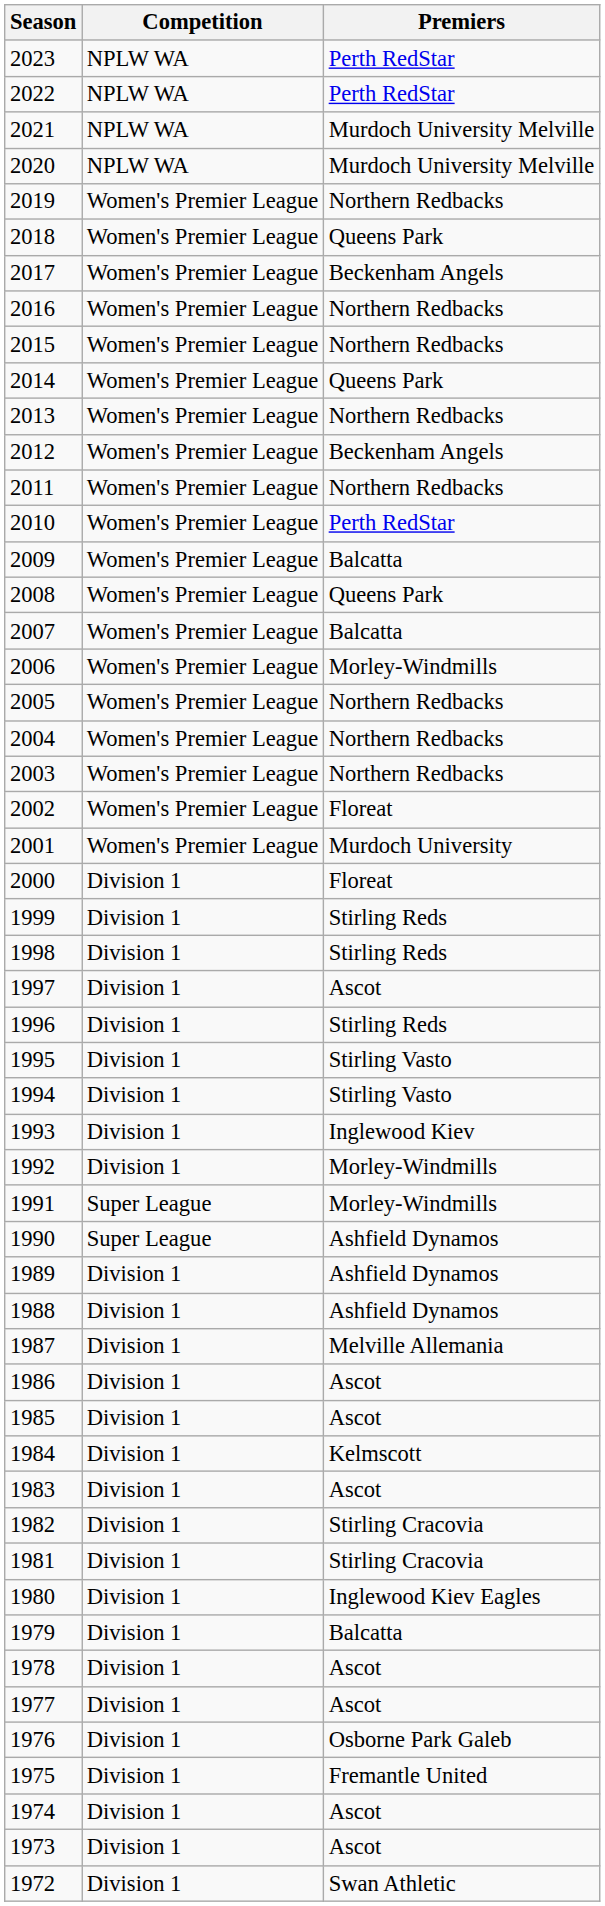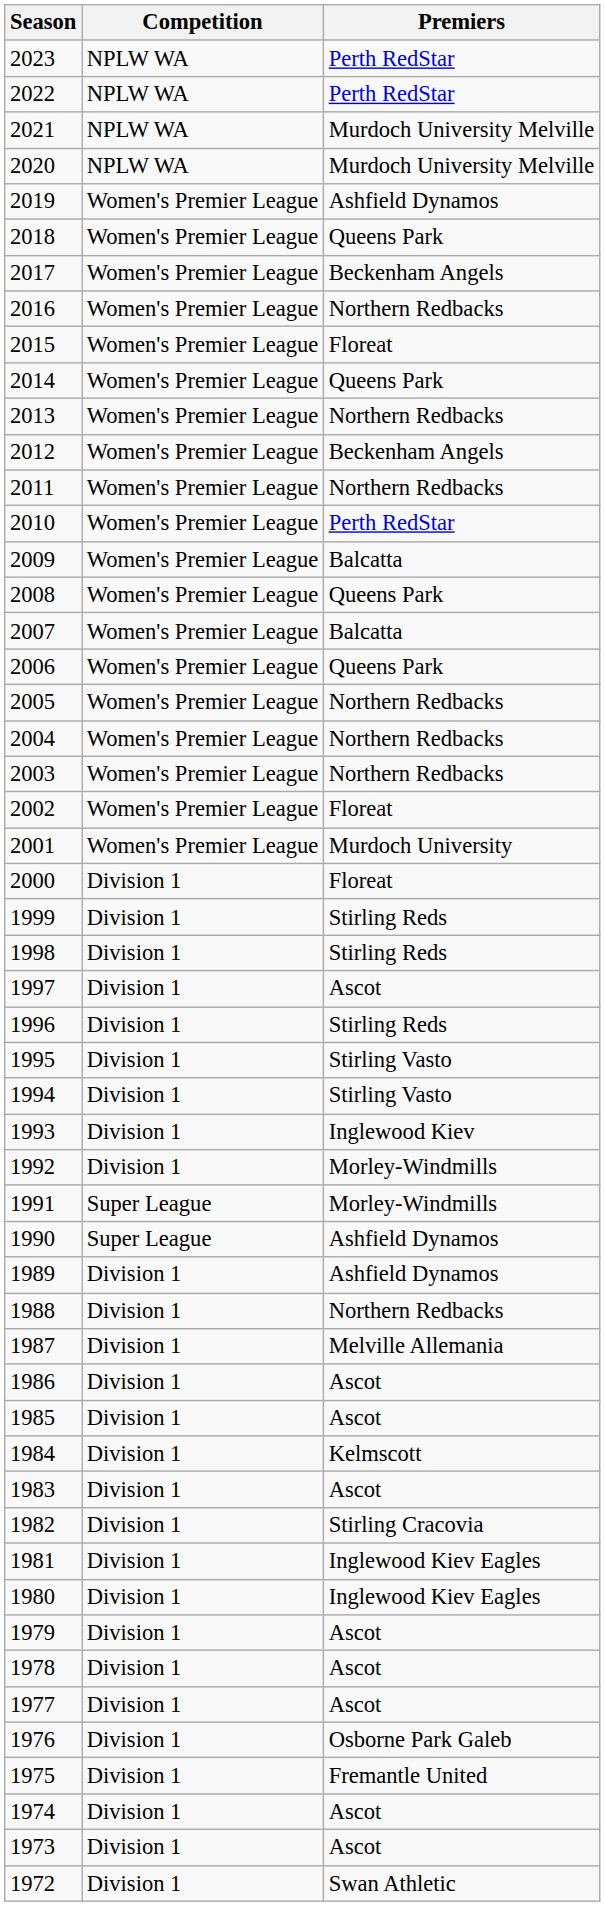2019 | Premiers: Northern Redbacks -> Ashfield Dynamos
2015 | Premiers: Northern Redbacks -> Floreat
2006 | Premiers: Morley-Windmills -> Queens Park
1988 | Premiers: Ashfield Dynamos -> Northern Redbacks
1981 | Premiers: Stirling Cracovia -> Inglewood Kiev Eagles
1979 | Premiers: Balcatta -> Ascot
